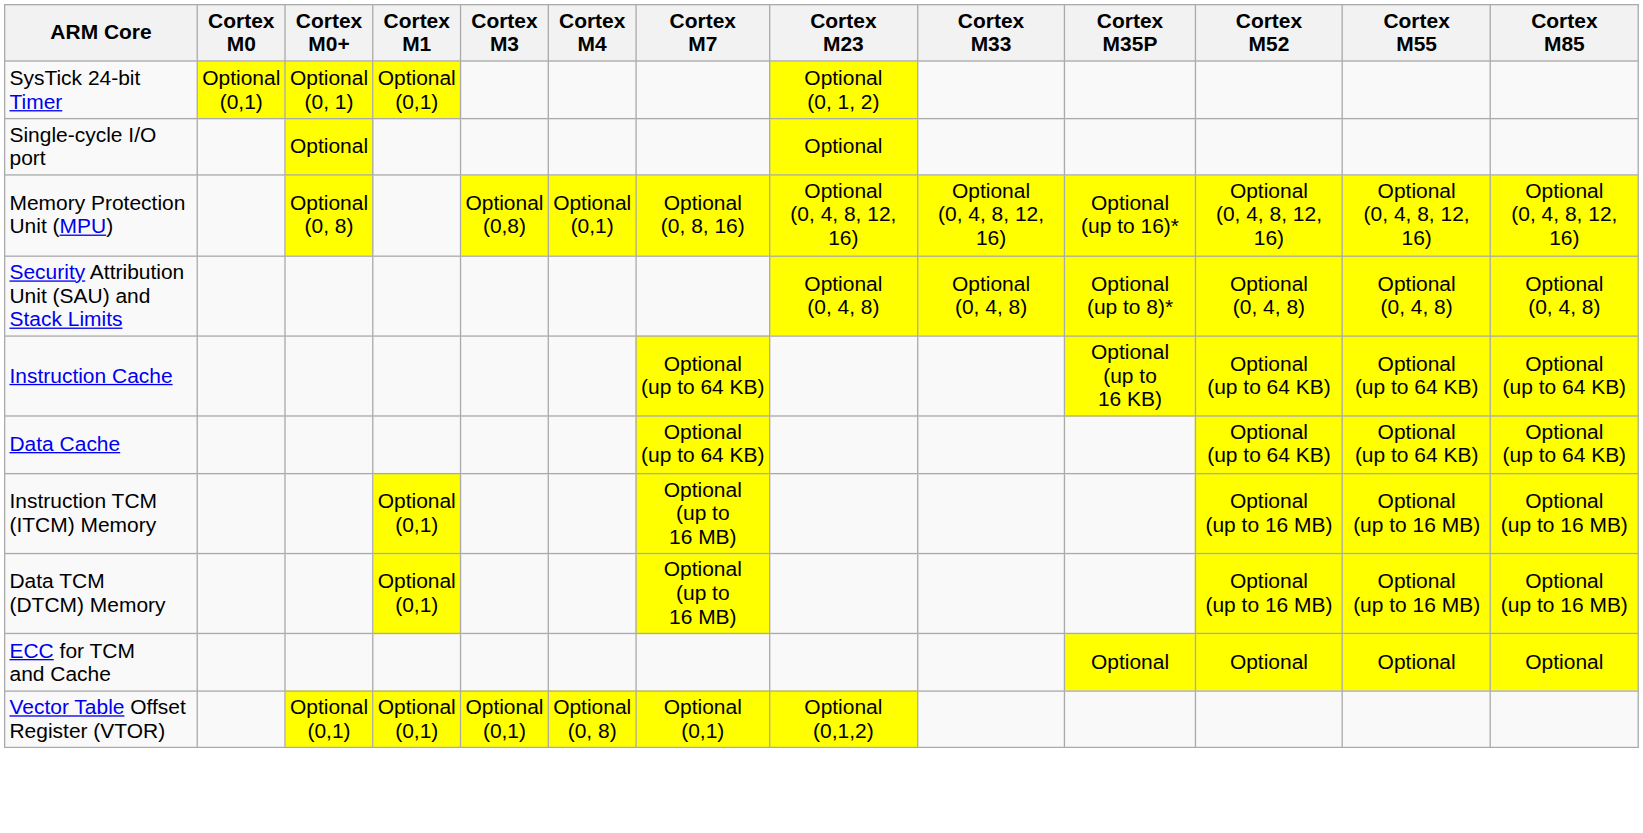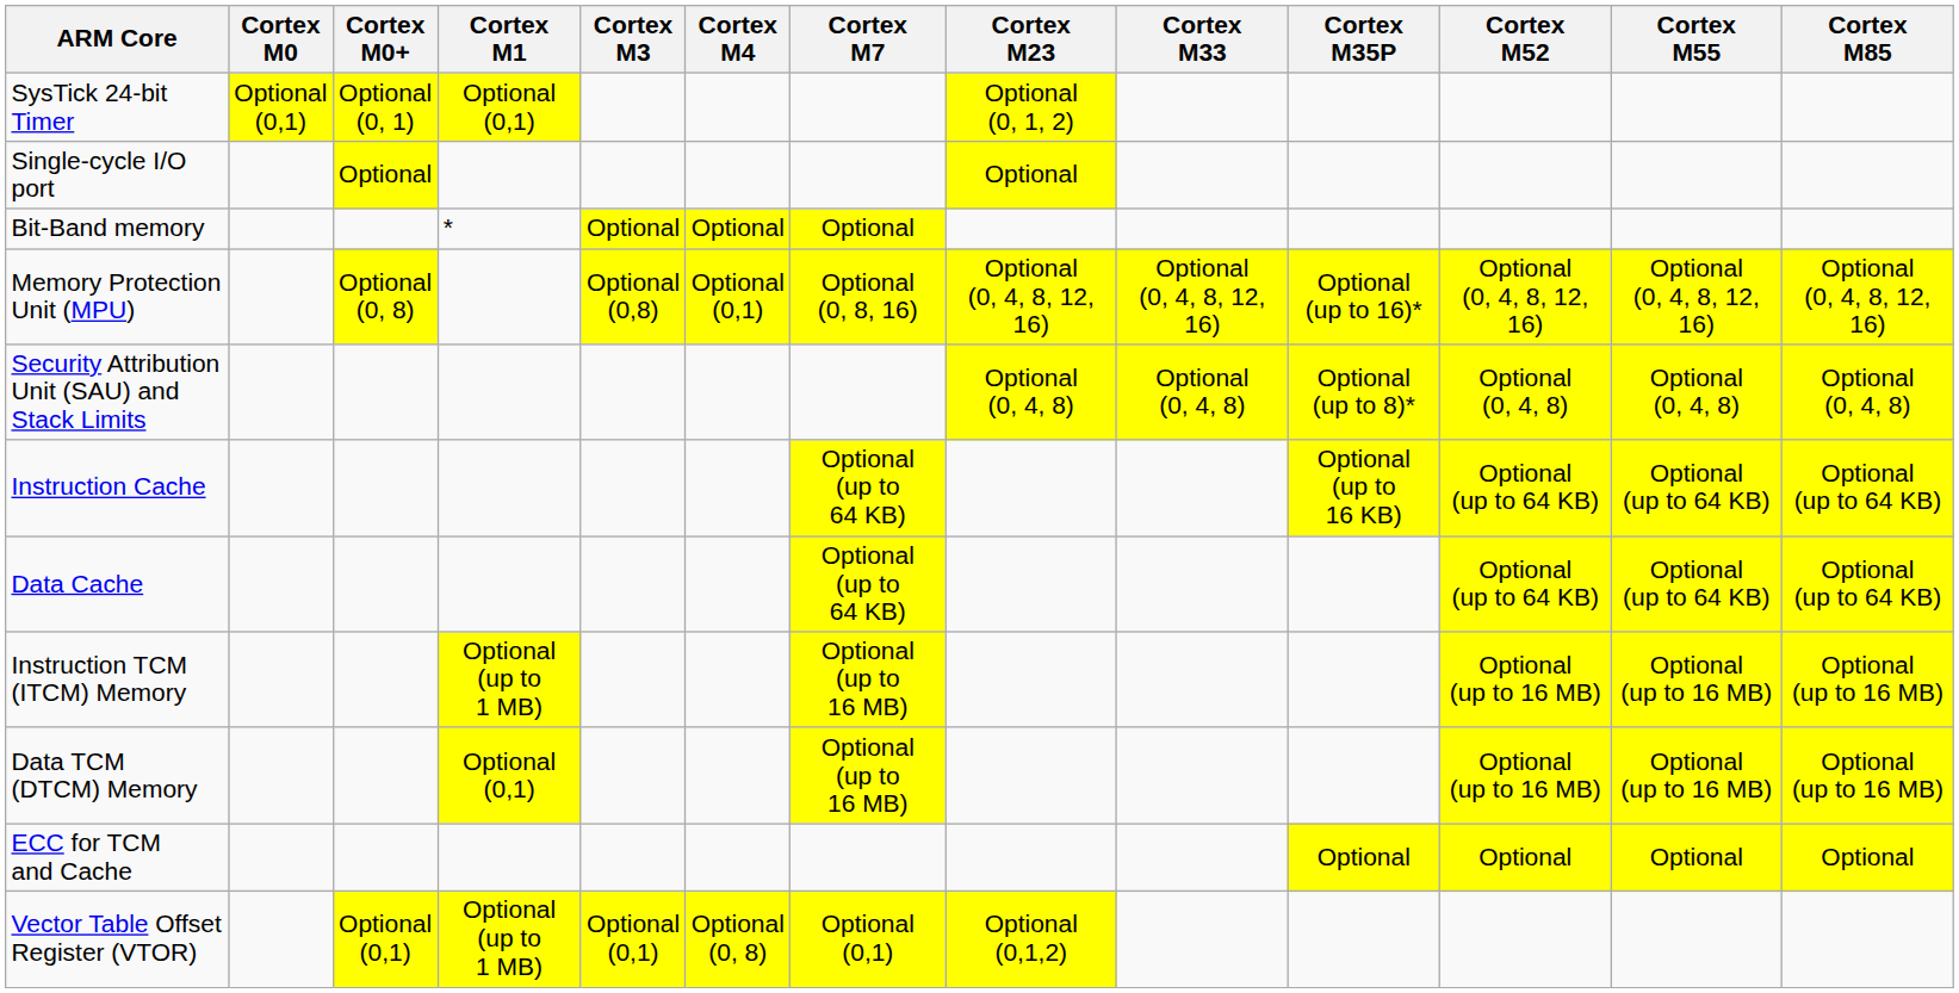+ row: Bit-Band memory | * | Optional | Optional | Optional
Instruction TCM (ITCM) Memory | Cortex M1: Optional (0,1) -> Optional (up to 1 MB)
Vector Table Offset Register (VTOR) | Cortex M1: Optional (0,1) -> Optional (up to 1 MB)
